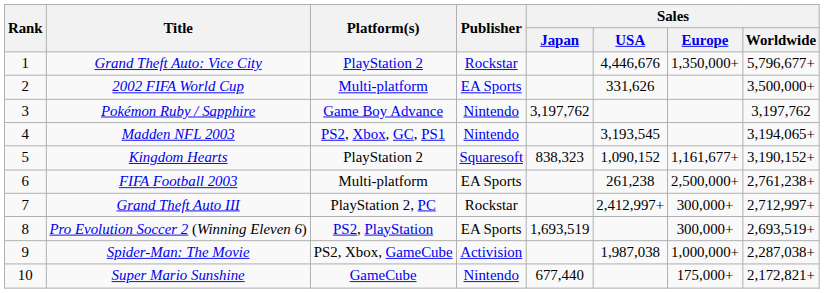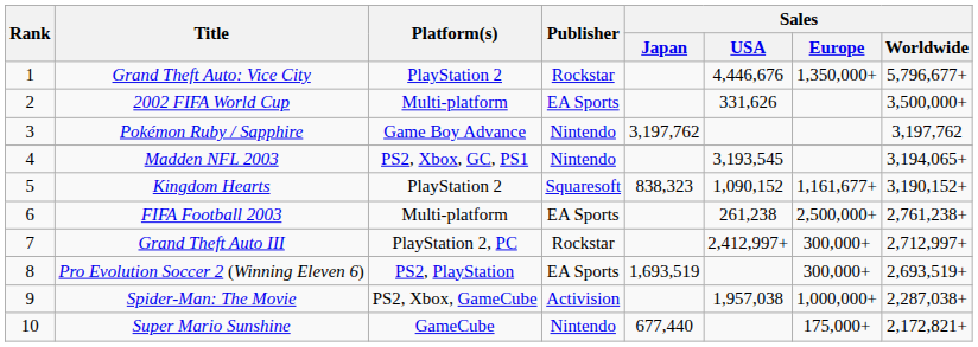Spider-Man: The Movie | Sales / USA: 1,987,038 -> 1,957,038
